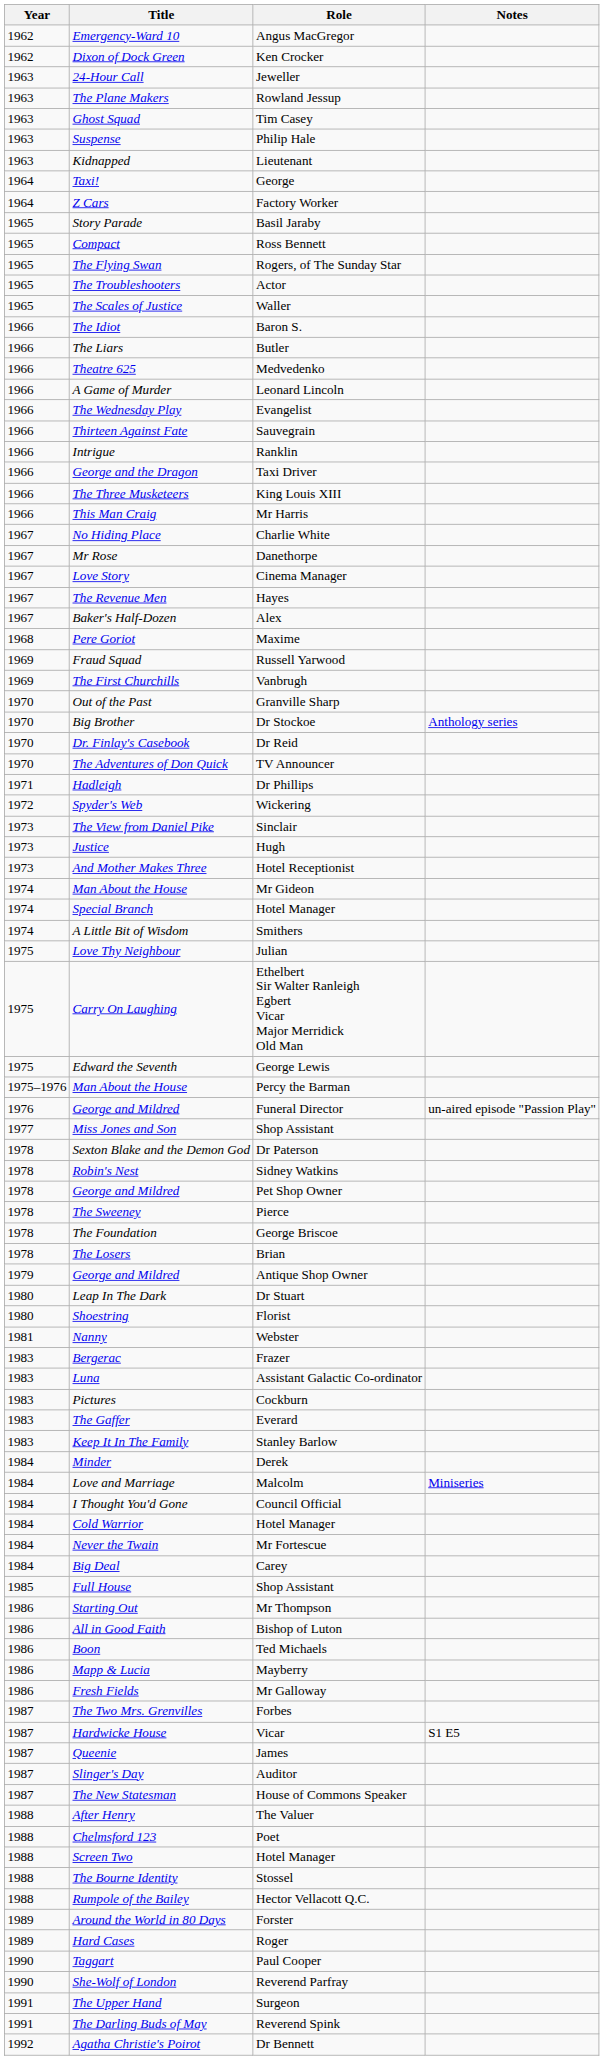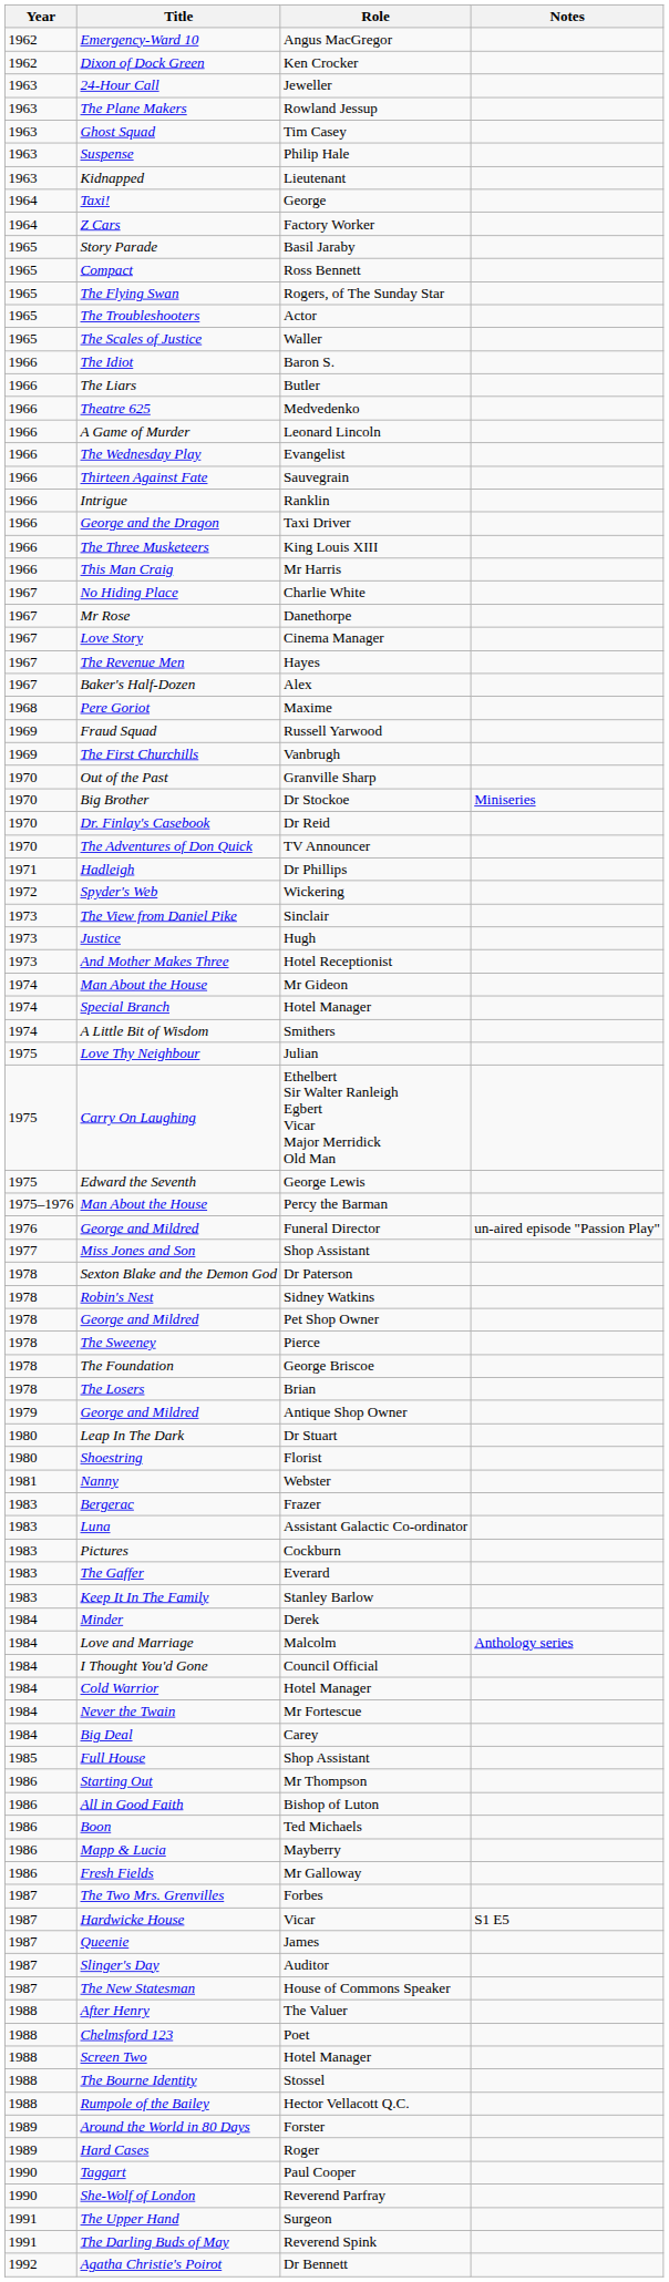Big Brother | Notes: Anthology series -> Miniseries
Love and Marriage | Notes: Miniseries -> Anthology series
